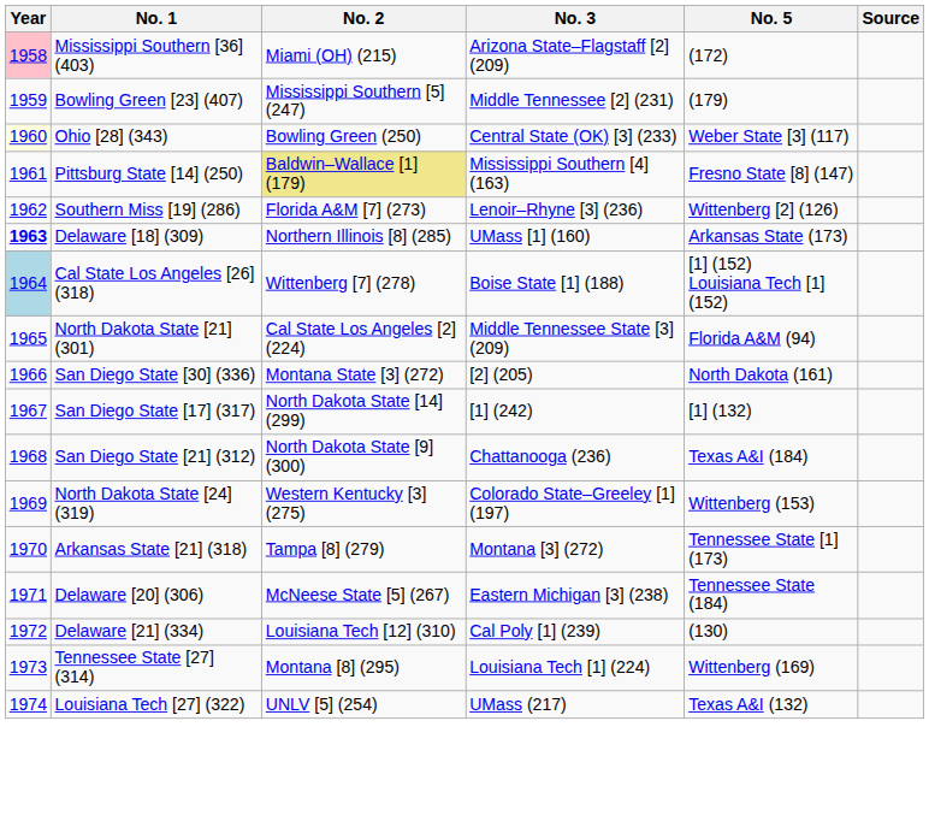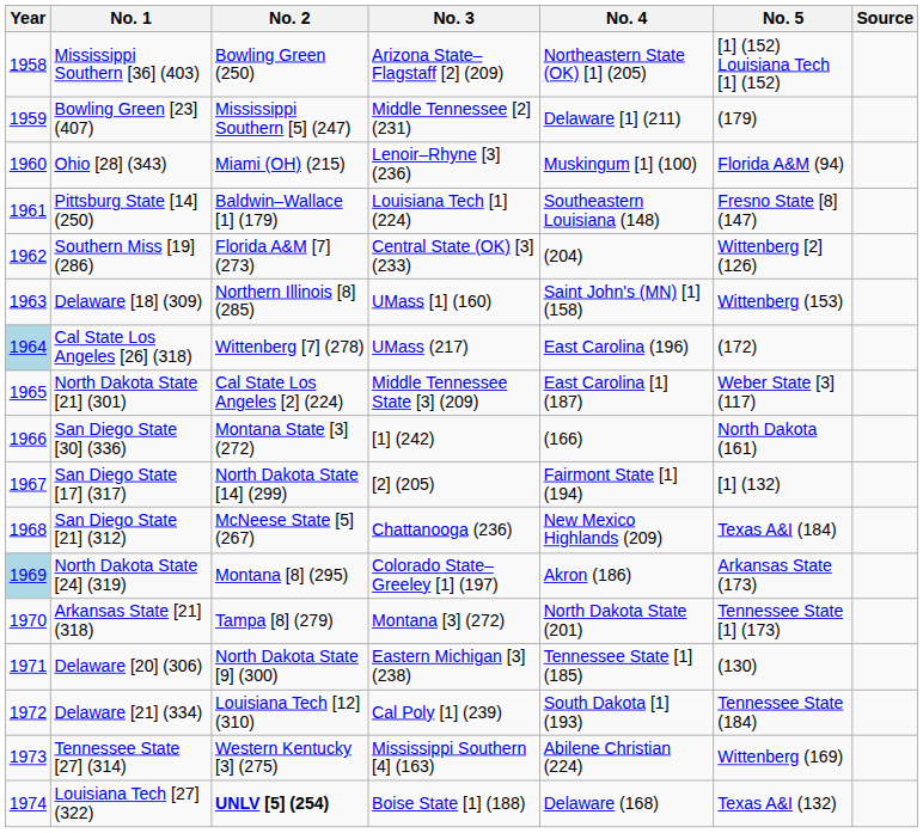+ column: No. 4 | Northeastern State (OK) [1] (205) | Delaware [1] (211) | Muskingum [1] (100) | Southeastern Louisiana (148) | (204) | Saint John's (MN) [1] (158) | East Carolina (196) | East Carolina [1] (187) | (166) | Fairmont State [1] (194) | New Mexico Highlands (209) | Akron (186) | North Dakota State (201) | Tennessee State [1] (185) | South Dakota [1] (193) | Abilene Christian (224) | Delaware (168)
Mississippi Southern [36] (403) | Year: pink background -> no background
Mississippi Southern [36] (403) | No. 2: Miami (OH) (215) -> Bowling Green (250)
Mississippi Southern [36] (403) | No. 5: (172) -> [1] (152) Louisiana Tech [1] (152)
Ohio [28] (343) | Year: lightyellow background -> no background
Ohio [28] (343) | No. 2: Bowling Green (250) -> Miami (OH) (215)
Ohio [28] (343) | No. 3: Central State (OK) [3] (233) -> Lenoir–Rhyne [3] (236)
Ohio [28] (343) | No. 5: Weber State [3] (117) -> Florida A&M (94)
Pittsburg State [14] (250) | No. 2: khaki background -> no background
Pittsburg State [14] (250) | No. 3: Mississippi Southern [4] (163) -> Louisiana Tech [1] (224)
Southern Miss [19] (286) | No. 3: Lenoir–Rhyne [3] (236) -> Central State (OK) [3] (233)
Delaware [18] (309) | Year: bold -> normal
Delaware [18] (309) | No. 5: Arkansas State (173) -> Wittenberg (153)
Cal State Los Angeles [26] (318) | No. 3: Boise State [1] (188) -> UMass (217)
Cal State Los Angeles [26] (318) | No. 5: [1] (152) Louisiana Tech [1] (152) -> (172)
North Dakota State [21] (301) | No. 5: Florida A&M (94) -> Weber State [3] (117)
San Diego State [30] (336) | No. 3: [2] (205) -> [1] (242)
San Diego State [17] (317) | No. 3: [1] (242) -> [2] (205)
San Diego State [21] (312) | No. 2: North Dakota State [9] (300) -> McNeese State [5] (267)
North Dakota State [24] (319) | Year: no background -> lightblue background
North Dakota State [24] (319) | No. 2: Western Kentucky [3] (275) -> Montana [8] (295)
North Dakota State [24] (319) | No. 5: Wittenberg (153) -> Arkansas State (173)
Delaware [20] (306) | No. 2: McNeese State [5] (267) -> North Dakota State [9] (300)
Delaware [20] (306) | No. 5: Tennessee State (184) -> (130)
Delaware [21] (334) | No. 5: (130) -> Tennessee State (184)
Tennessee State [27] (314) | No. 2: Montana [8] (295) -> Western Kentucky [3] (275)
Tennessee State [27] (314) | No. 3: Louisiana Tech [1] (224) -> Mississippi Southern [4] (163)
Louisiana Tech [27] (322) | No. 2: normal -> bold
Louisiana Tech [27] (322) | No. 3: UMass (217) -> Boise State [1] (188)
